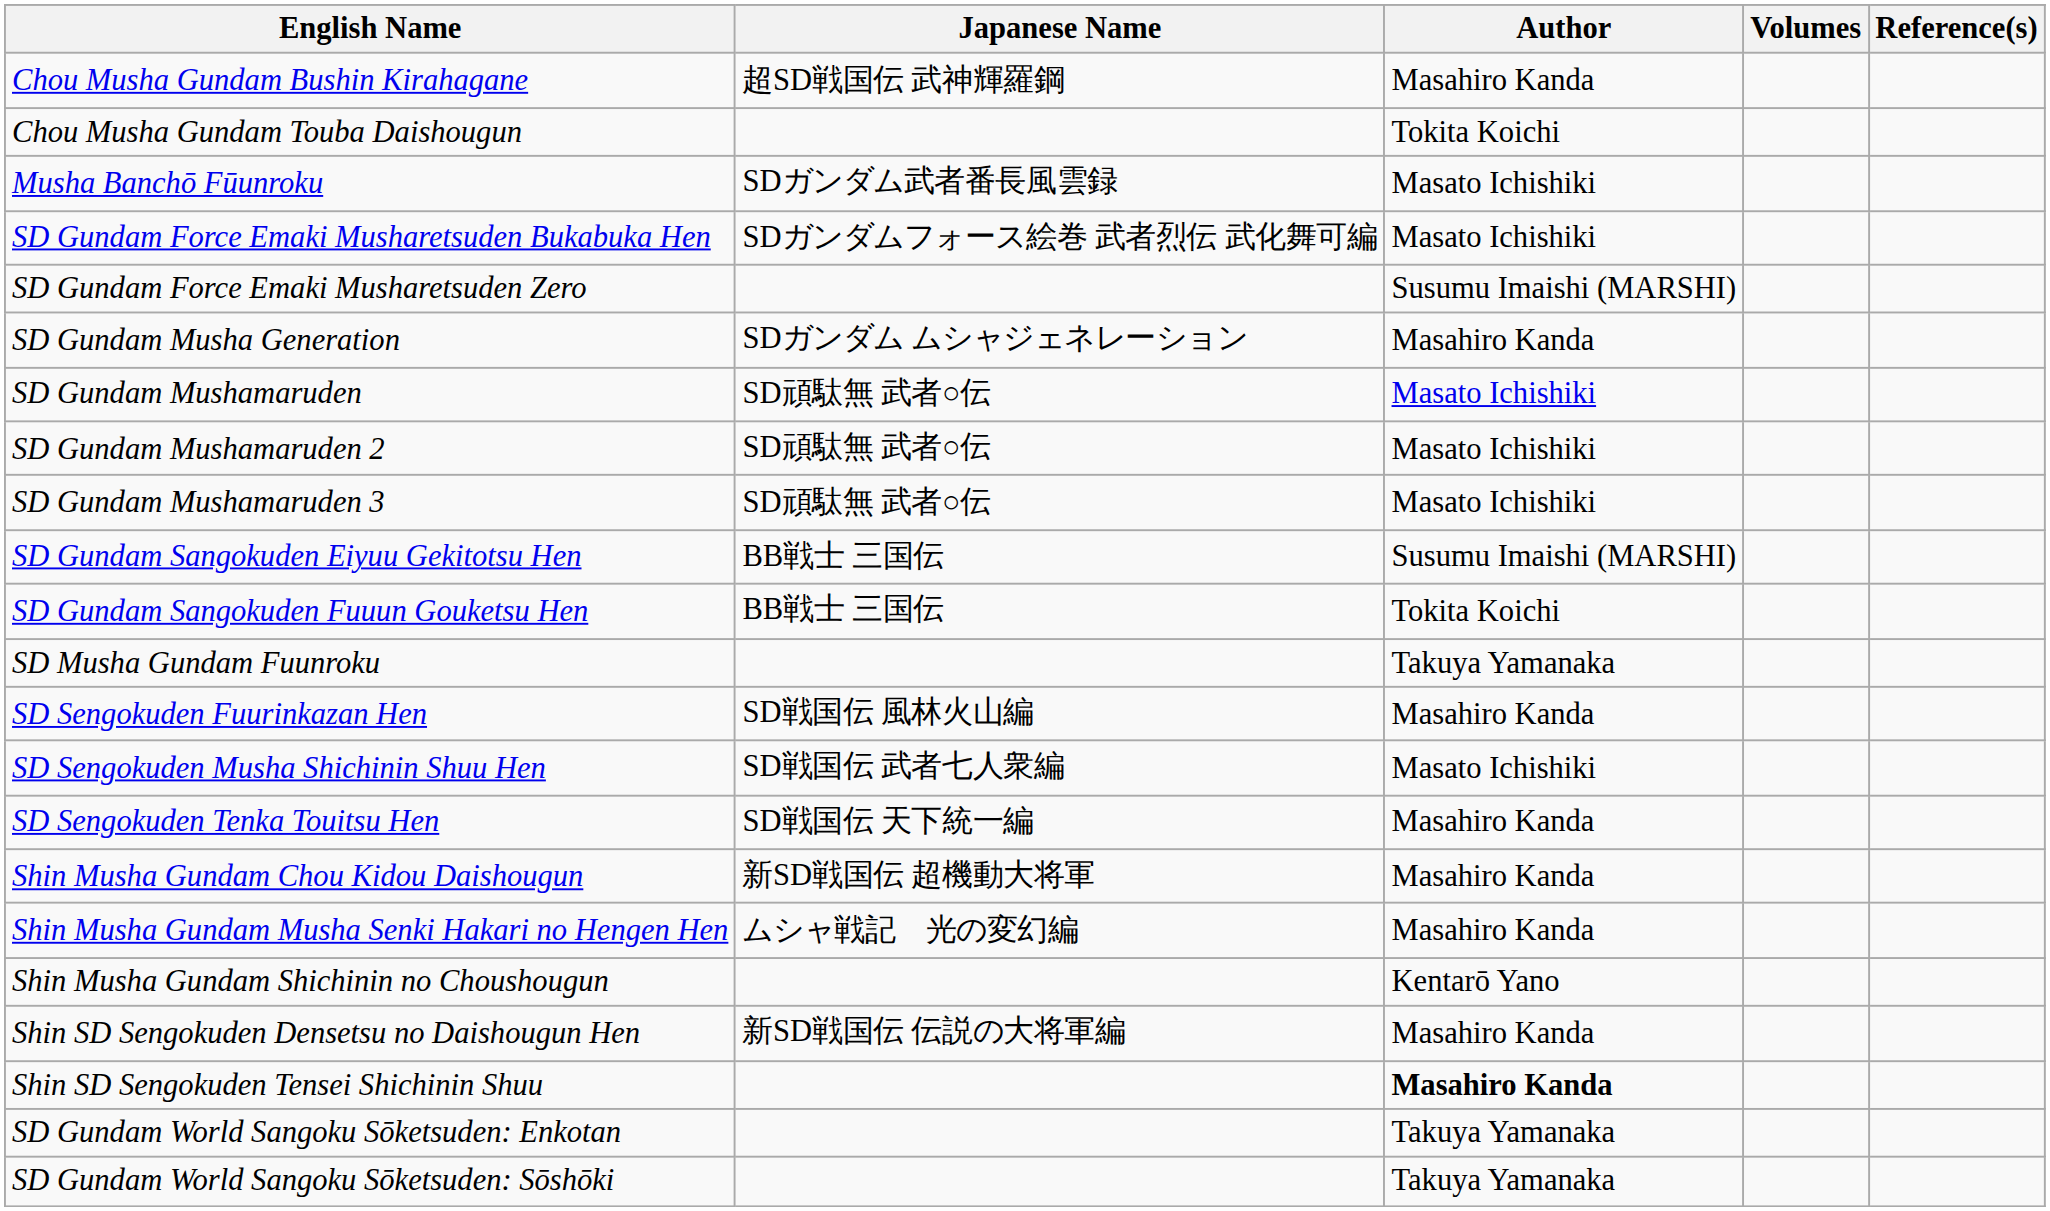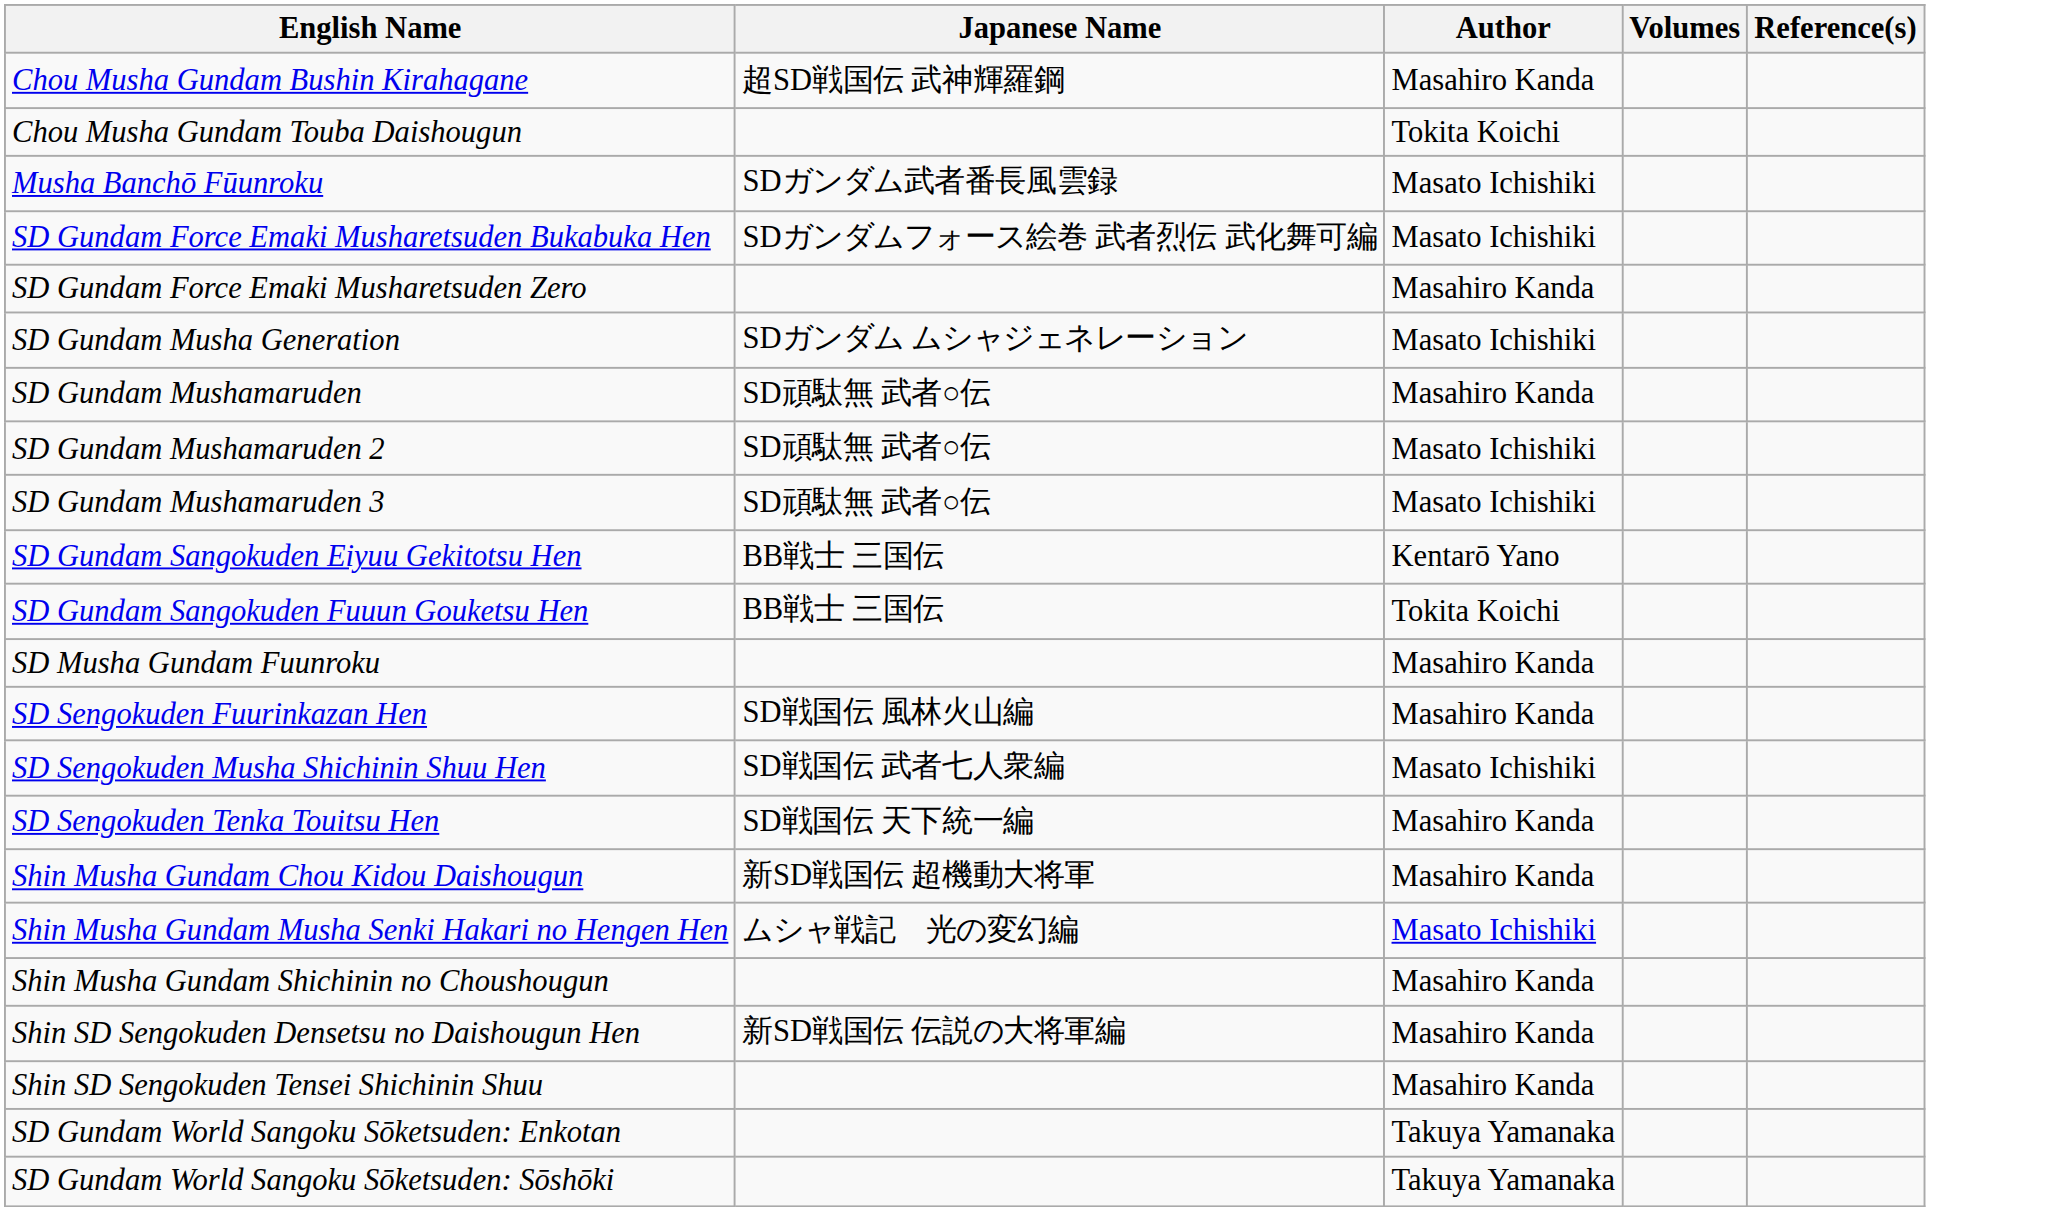SD Gundam Force Emaki Musharetsuden Zero | Author: Susumu Imaishi (MARSHI) -> Masahiro Kanda
SD Gundam Musha Generation | Author: Masahiro Kanda -> Masato Ichishiki
SD Gundam Mushamaruden | Author: Masato Ichishiki -> Masahiro Kanda
SD Gundam Sangokuden Eiyuu Gekitotsu Hen | Author: Susumu Imaishi (MARSHI) -> Kentarō Yano
SD Musha Gundam Fuunroku | Author: Takuya Yamanaka -> Masahiro Kanda
Shin Musha Gundam Musha Senki Hakari no Hengen Hen | Author: Masahiro Kanda -> Masato Ichishiki
Shin Musha Gundam Shichinin no Choushougun | Author: Kentarō Yano -> Masahiro Kanda
Shin SD Sengokuden Tensei Shichinin Shuu | Author: bold -> normal
